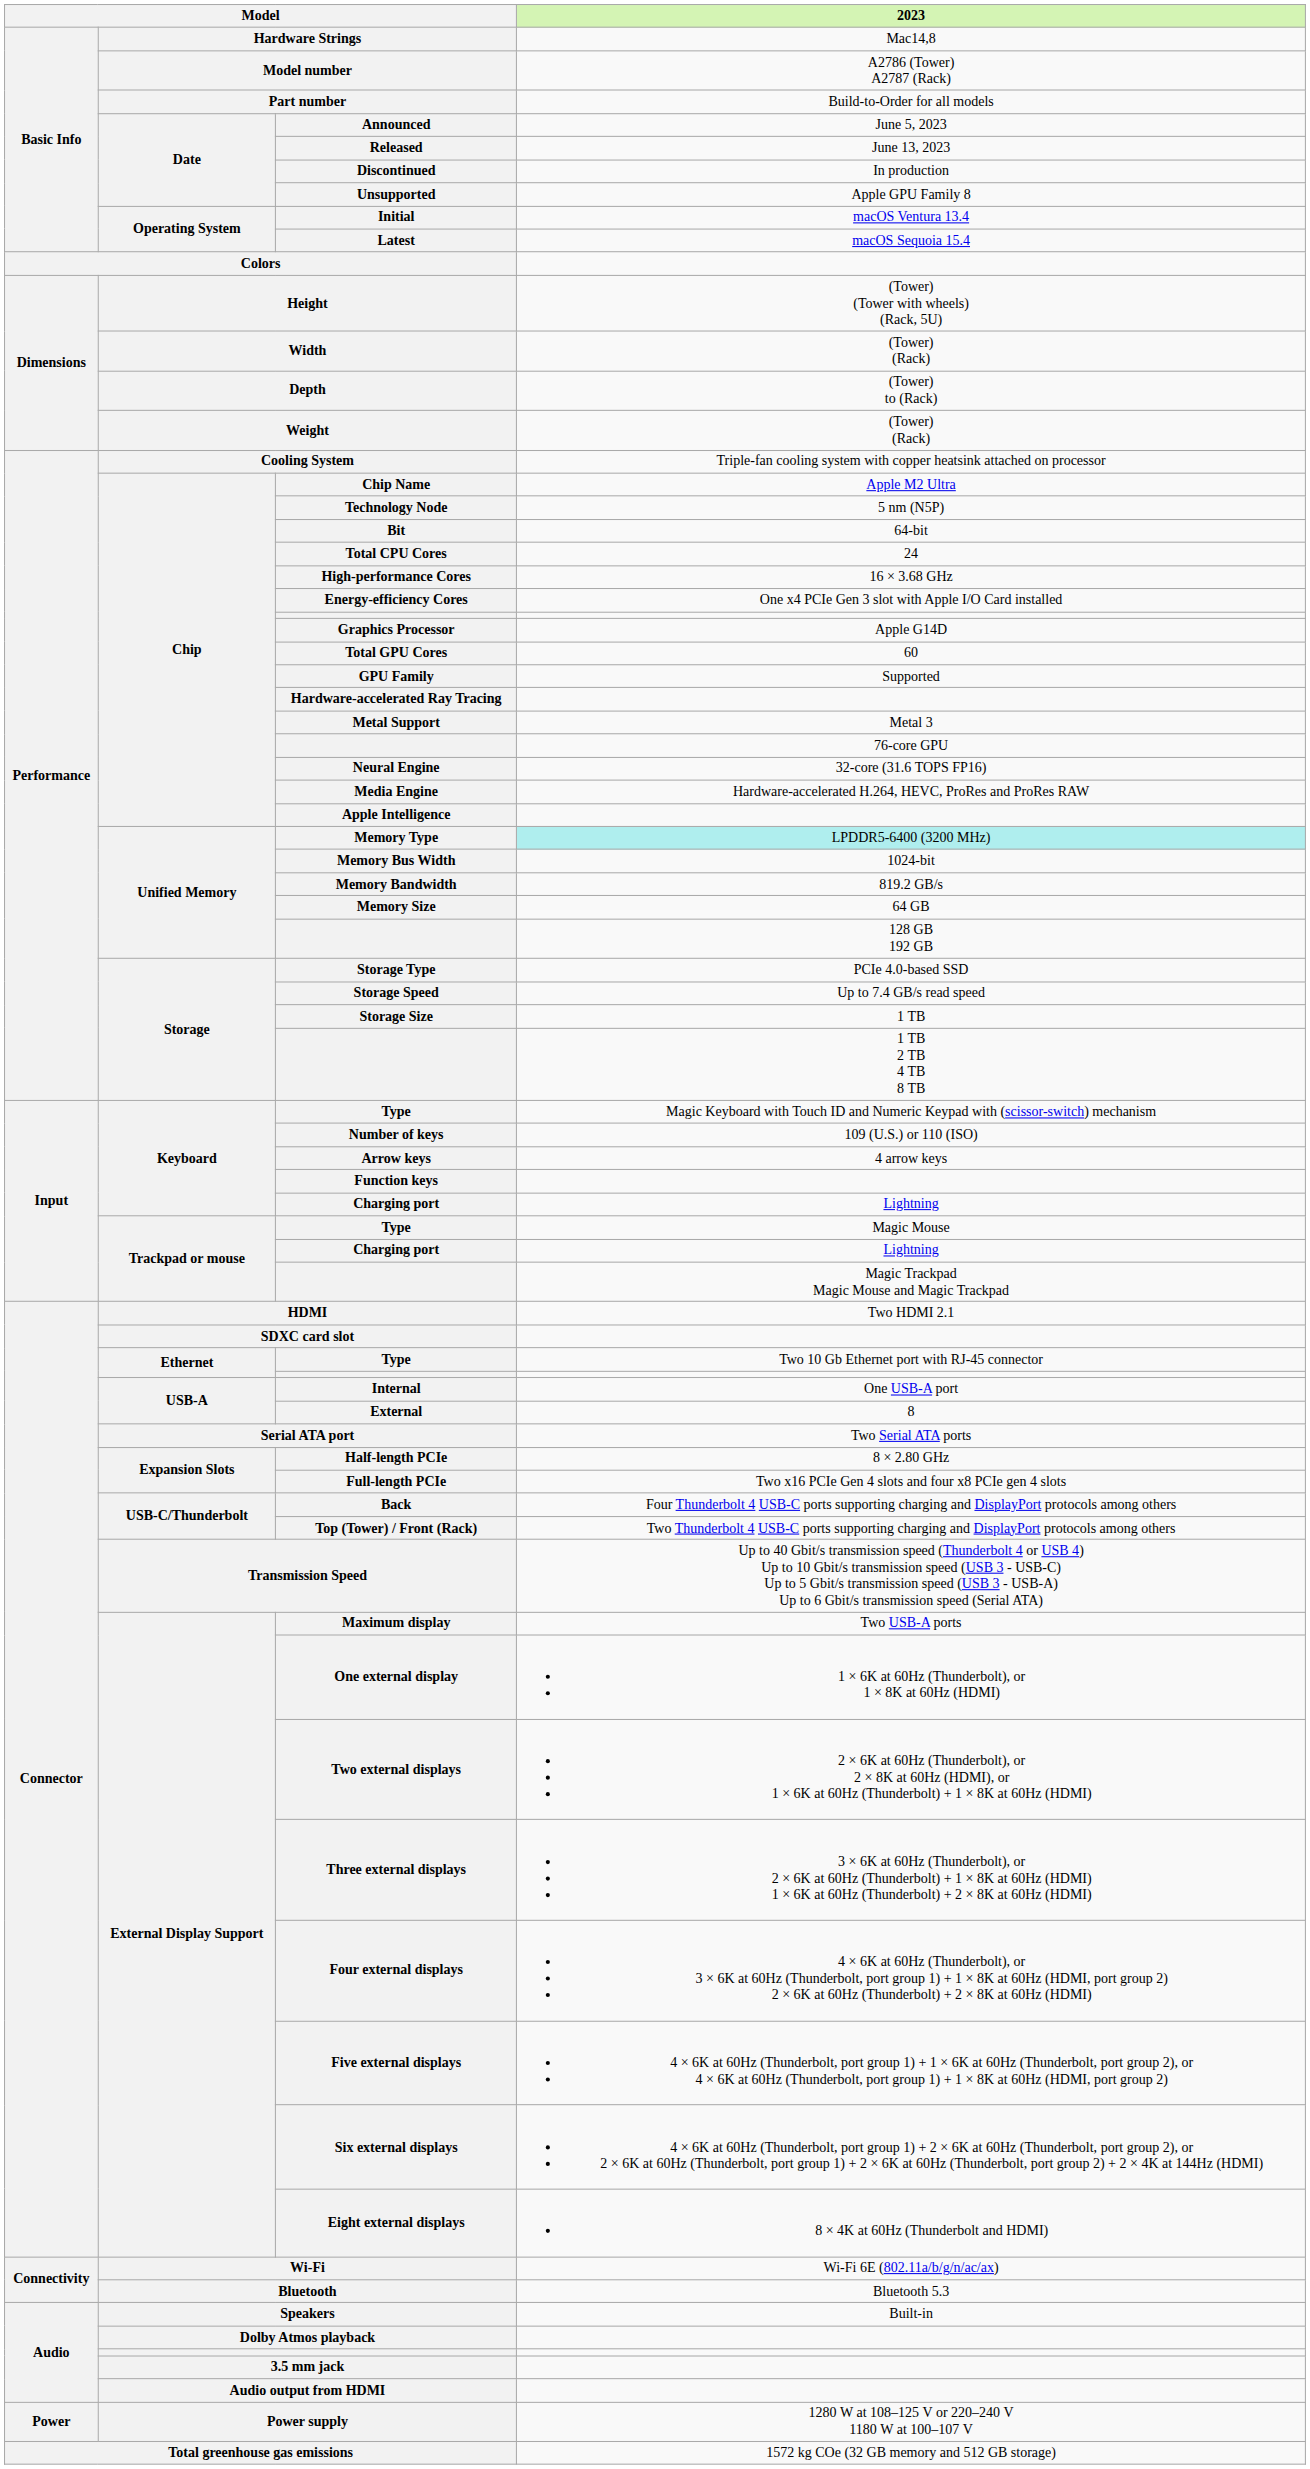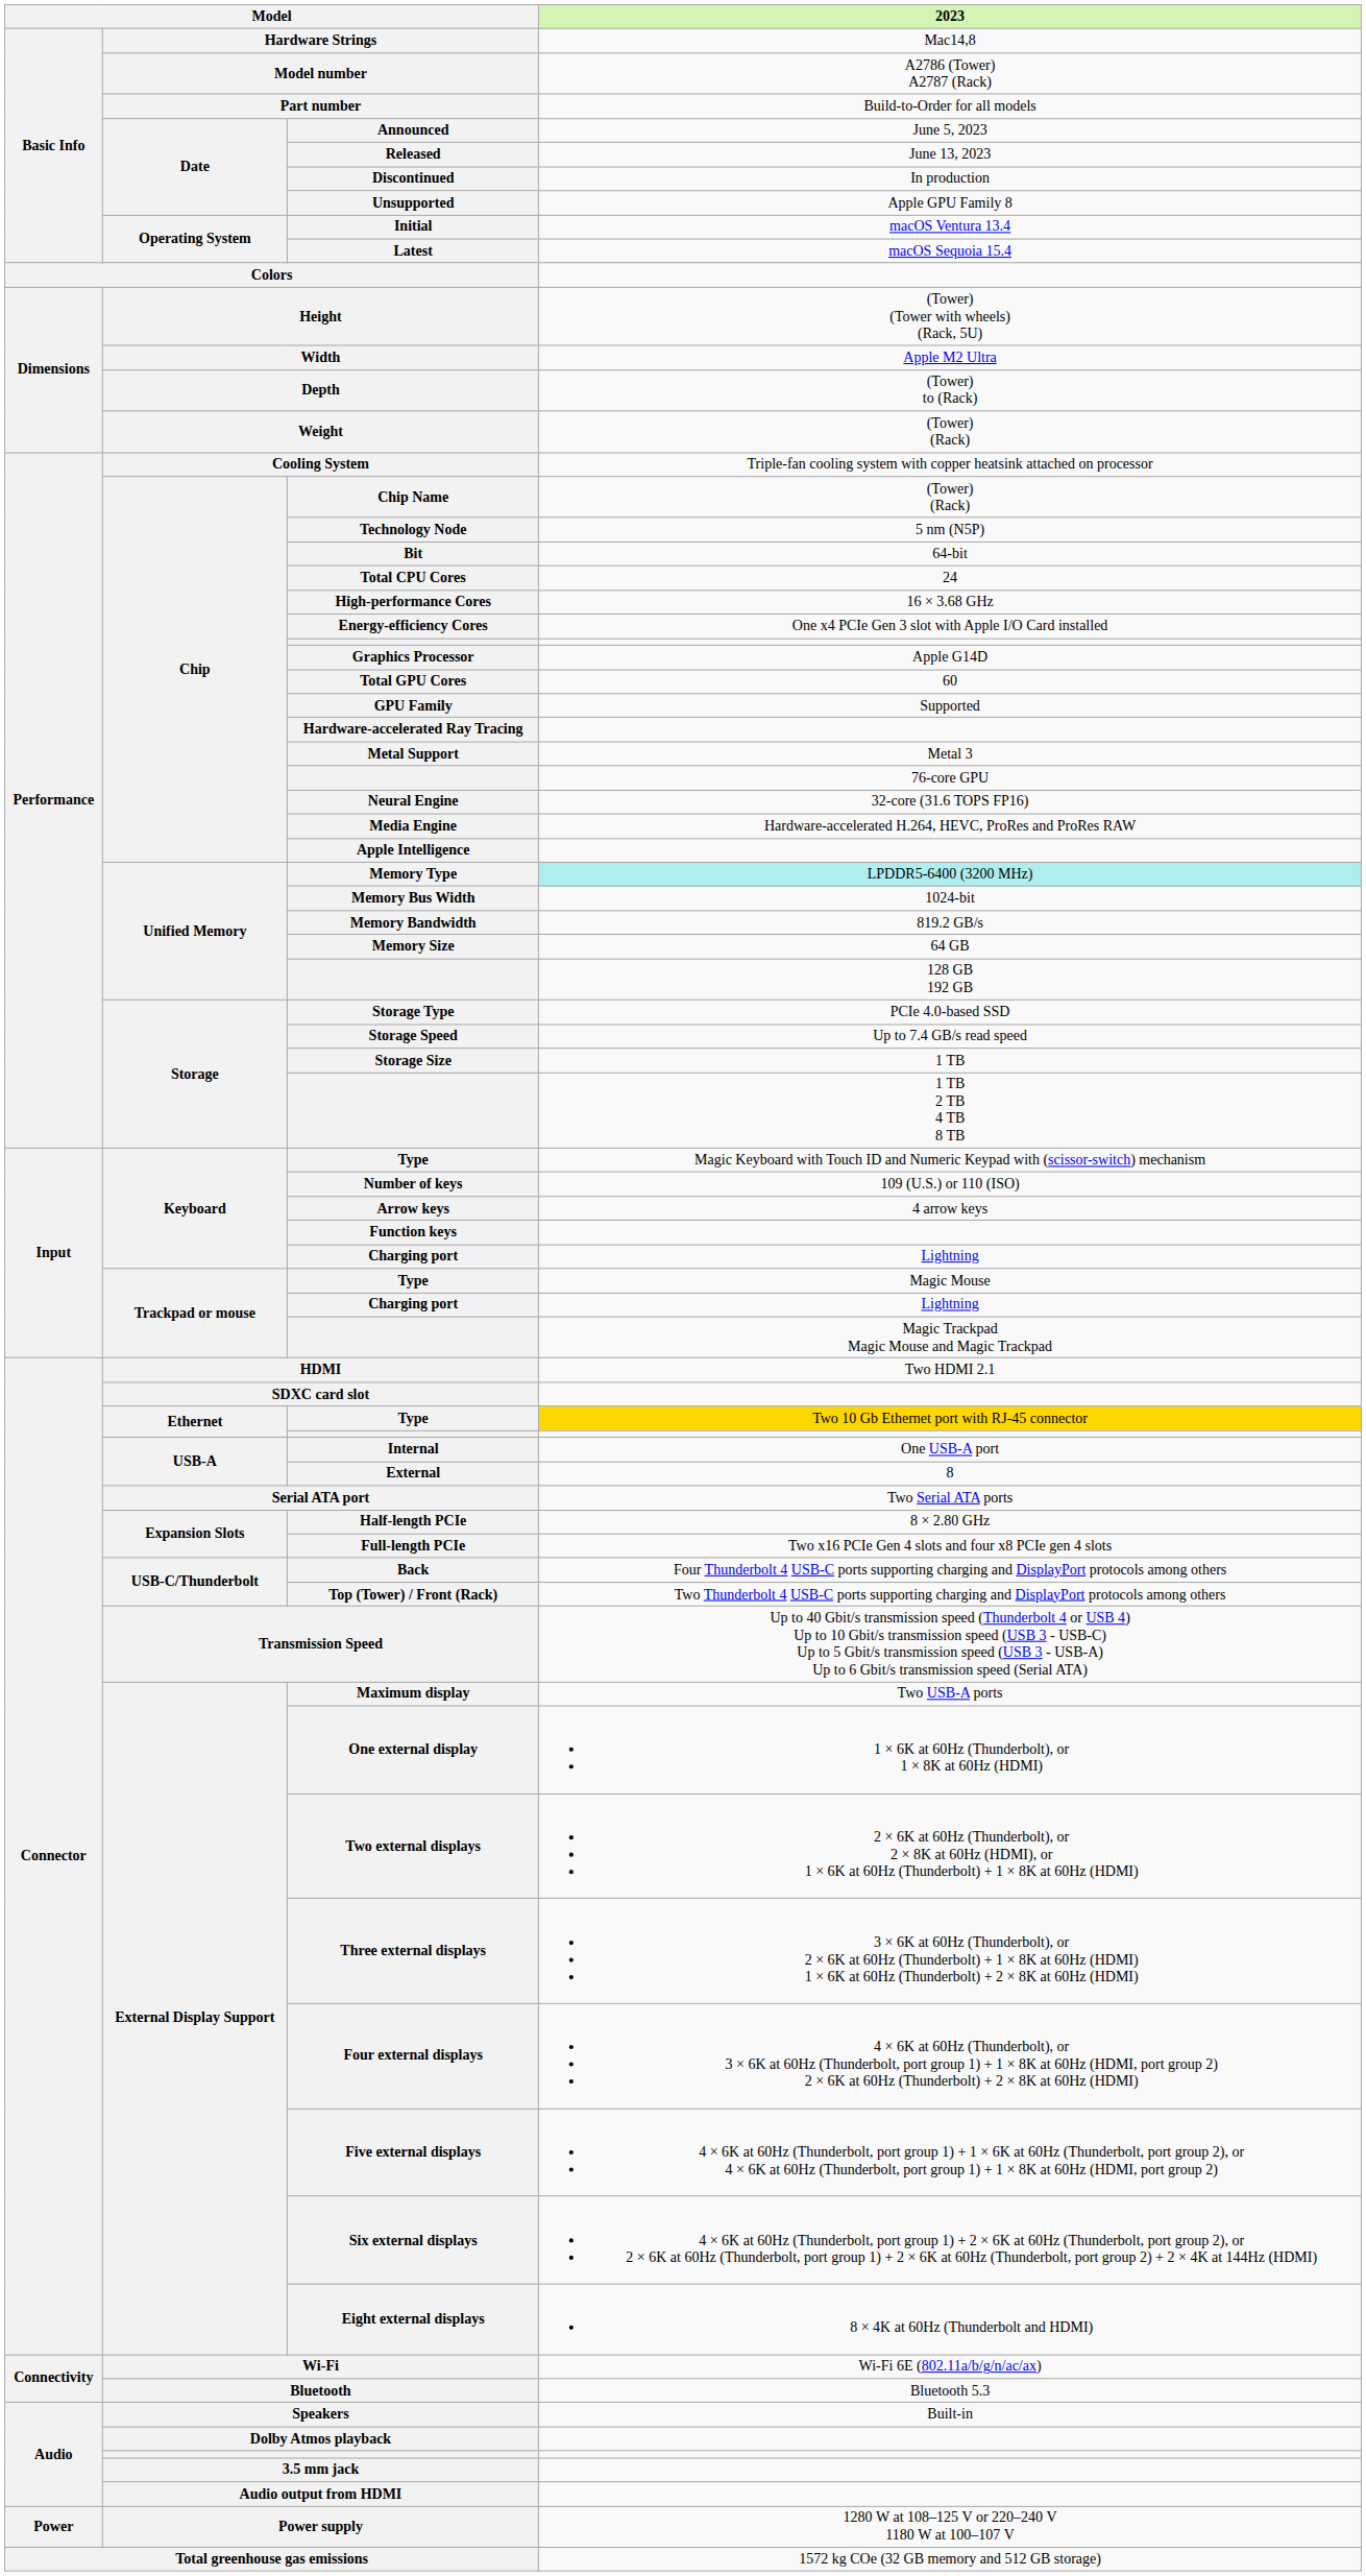Width | 2023: (Tower) (Rack) -> Apple M2 Ultra
Chip Name | 2023: Apple M2 Ultra -> (Tower) (Rack)
Ethernet / Type | 2023: no background -> gold background
